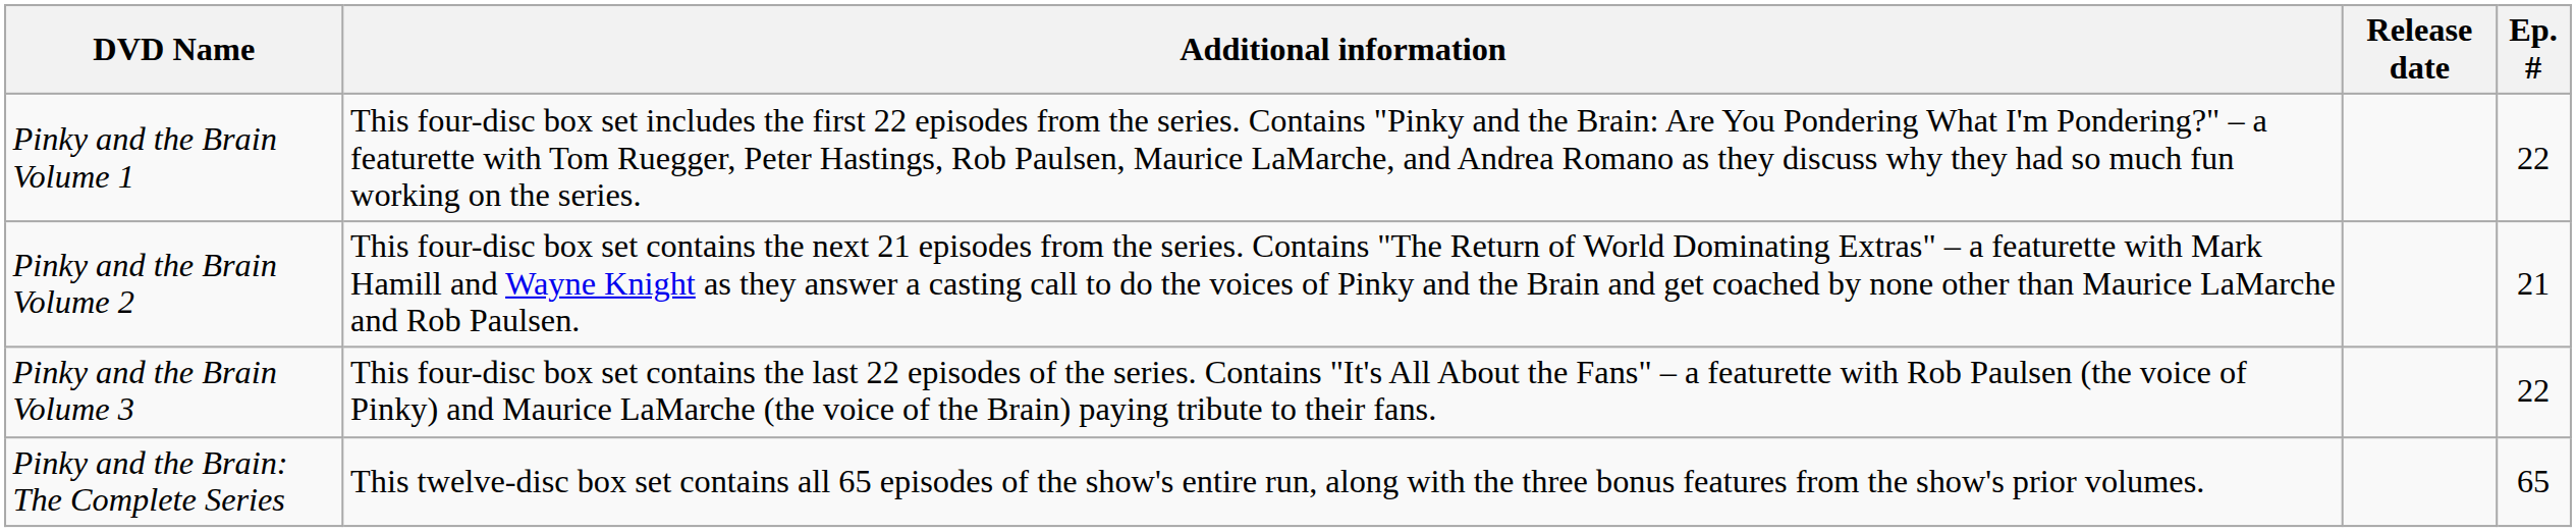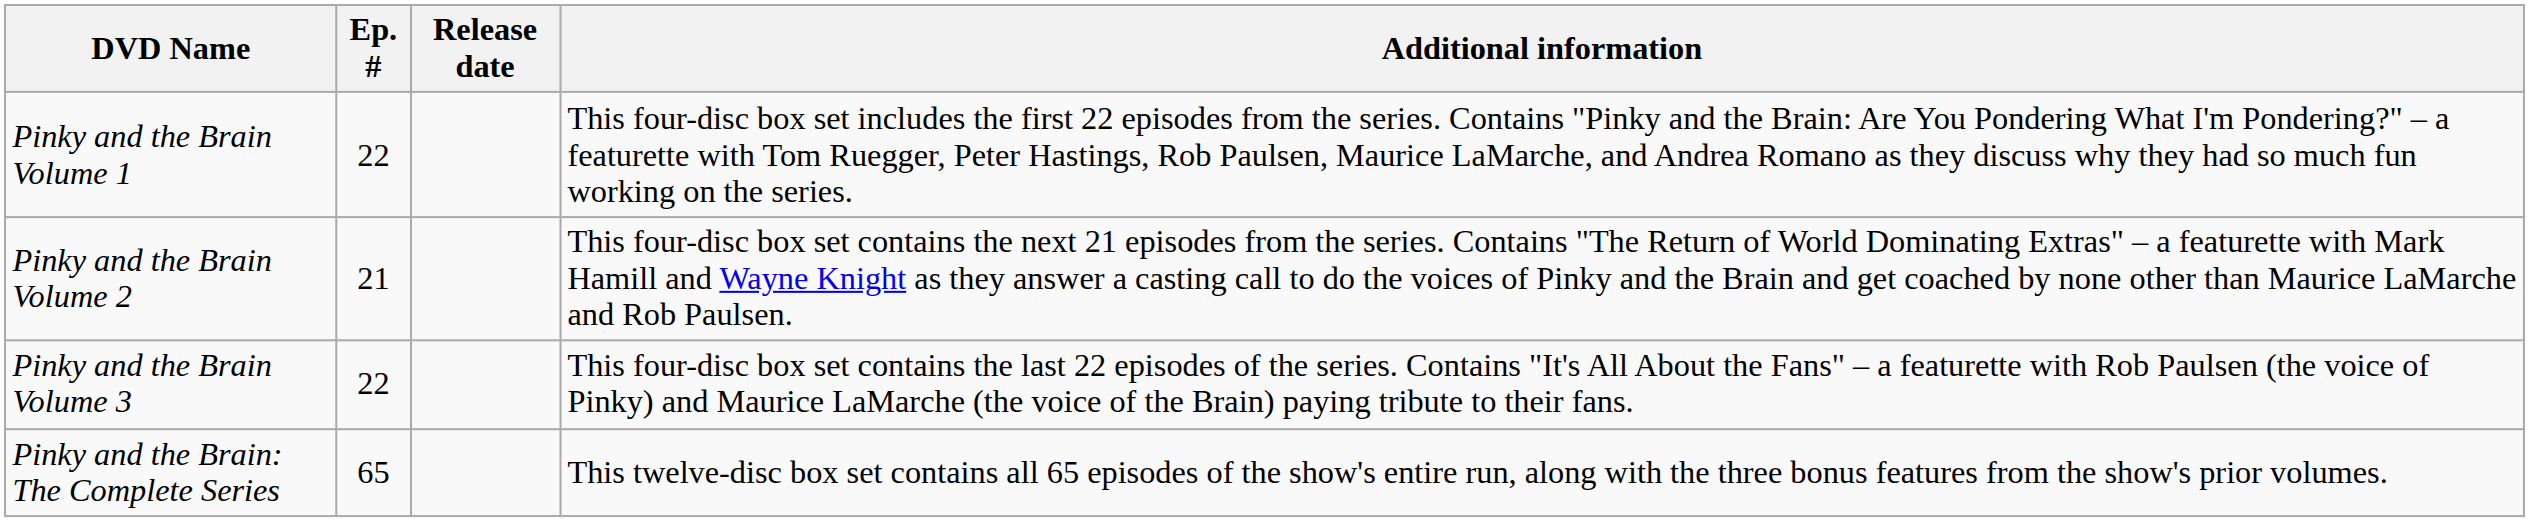columns swapped: Ep. # <-> Additional information
